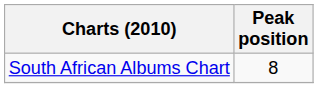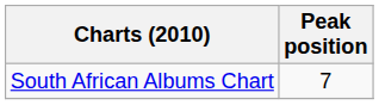South African Albums Chart | Peak position: 8 -> 7
